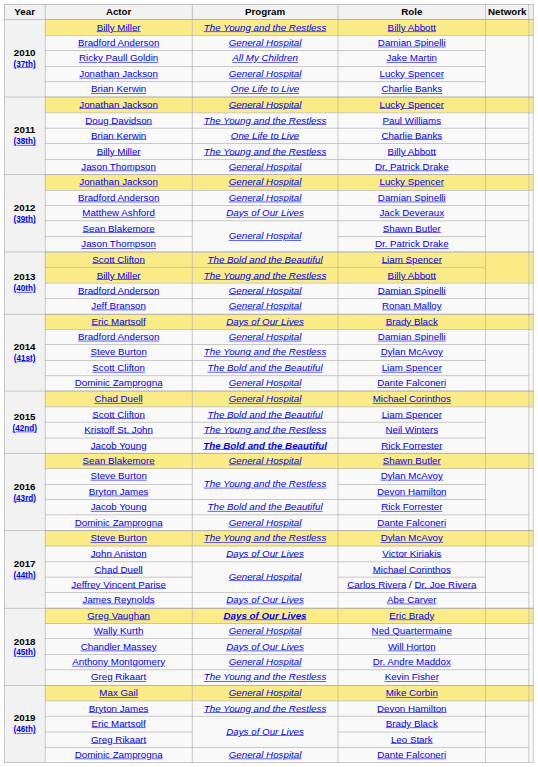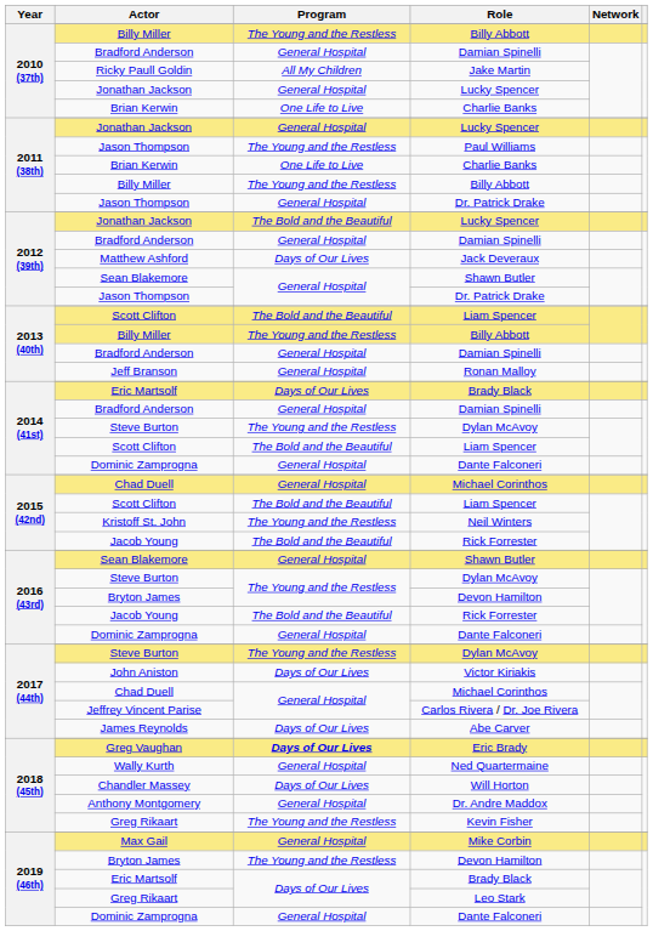Paul Williams | Actor: Doug Davidson -> Jason Thompson
2012 (39th) / Lucky Spencer | Program: General Hospital -> The Bold and the Beautiful
2015 (42nd) / Rick Forrester | Program: bold -> normal
